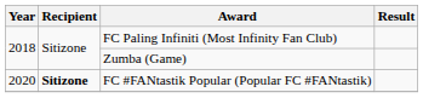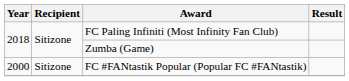FC #FANtastik Popular (Popular FC #FANtastik) | Year: 2020 -> 2000
FC #FANtastik Popular (Popular FC #FANtastik) | Recipient: bold -> normal
